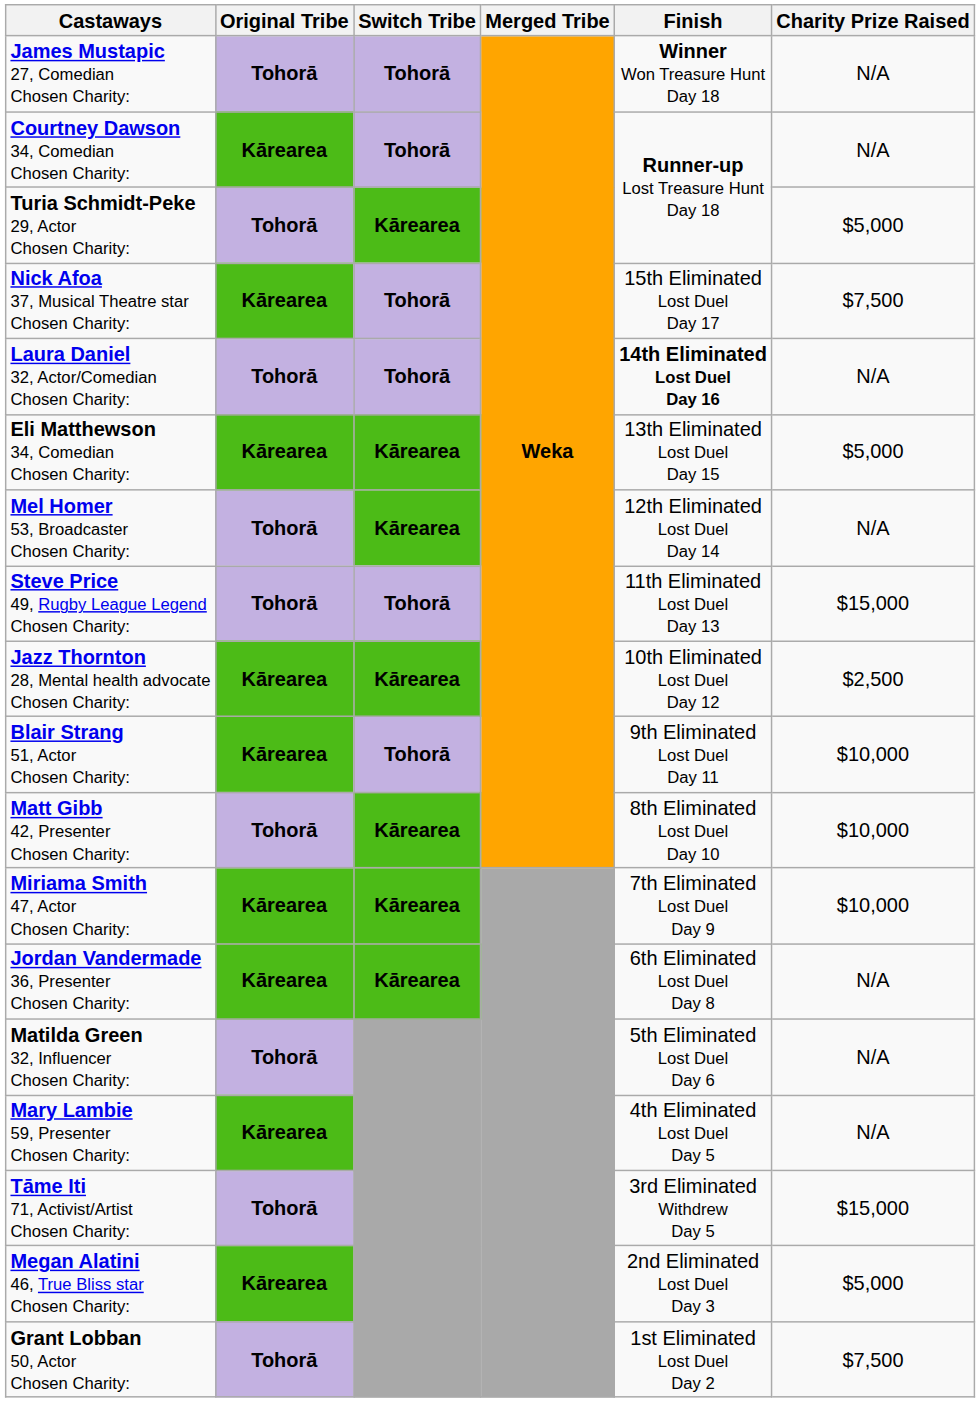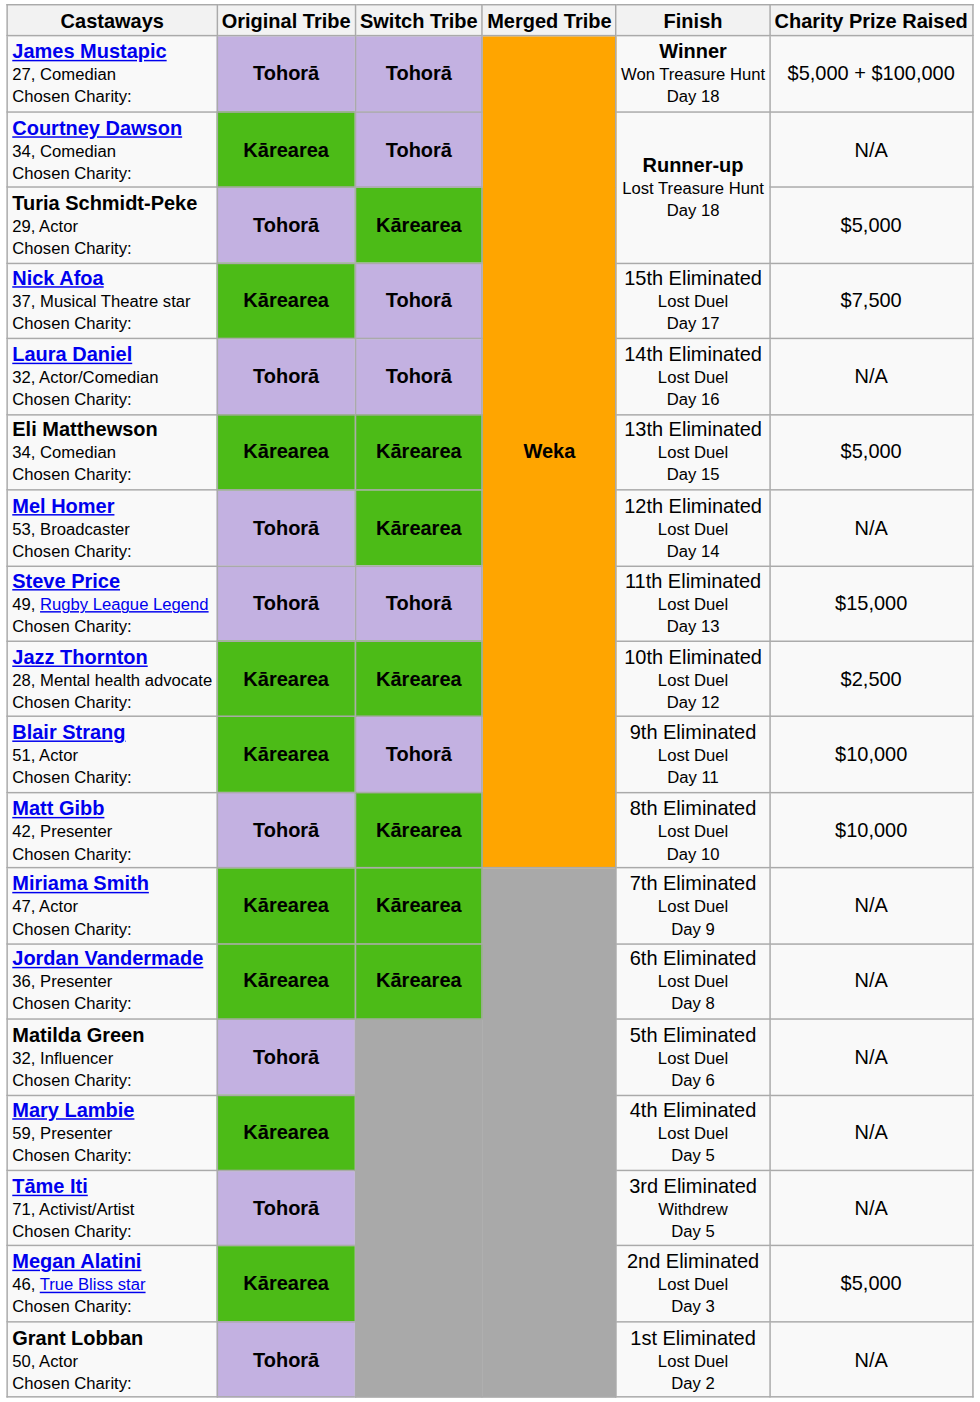James Mustapic 27, Comedian Chosen Charity: | Charity Prize Raised: N/A -> $5,000 + $100,000
Laura Daniel 32, Actor/Comedian Chosen Charity: | Finish: bold -> normal
Miriama Smith 47, Actor Chosen Charity: | Charity Prize Raised: $10,000 -> N/A
Tāme Iti 71, Activist/Artist Chosen Charity: | Charity Prize Raised: $15,000 -> N/A
Grant Lobban 50, Actor Chosen Charity: | Charity Prize Raised: $7,500 -> N/A
